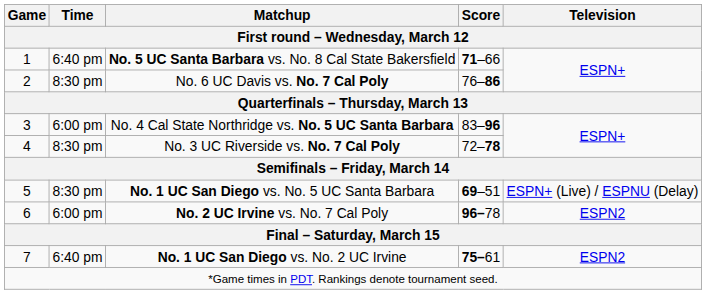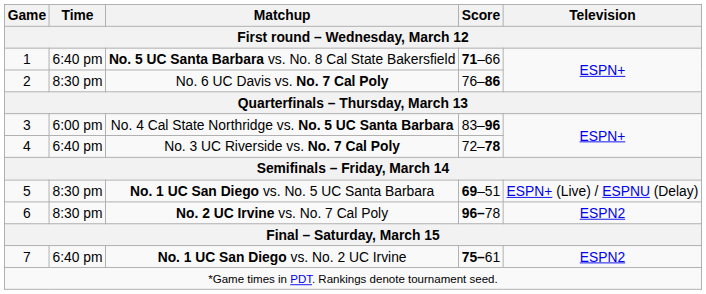No. 3 UC Riverside vs. No. 7 Cal Poly | Time: 8:30 pm -> 6:40 pm
No. 2 UC Irvine vs. No. 7 Cal Poly | Time: 6:00 pm -> 8:30 pm
